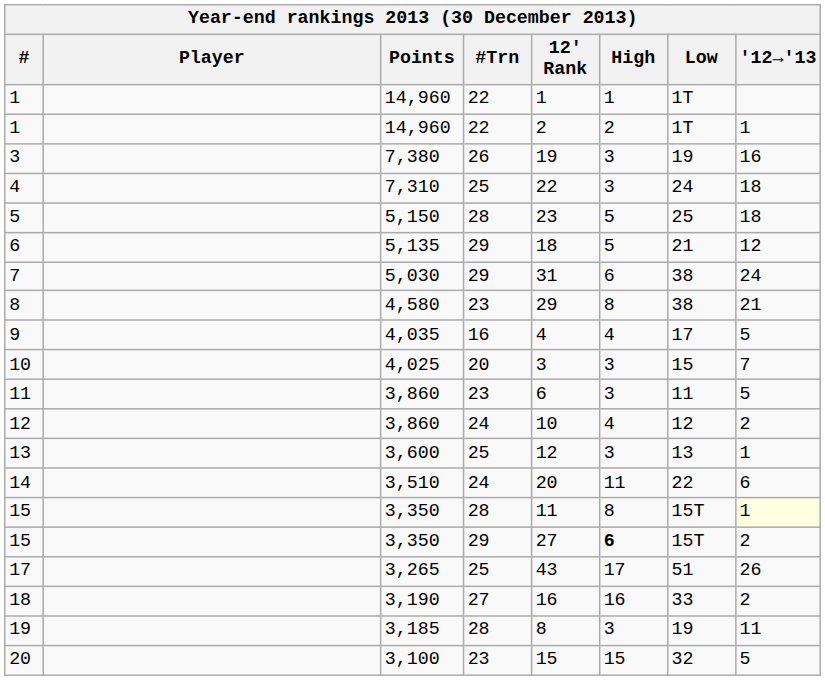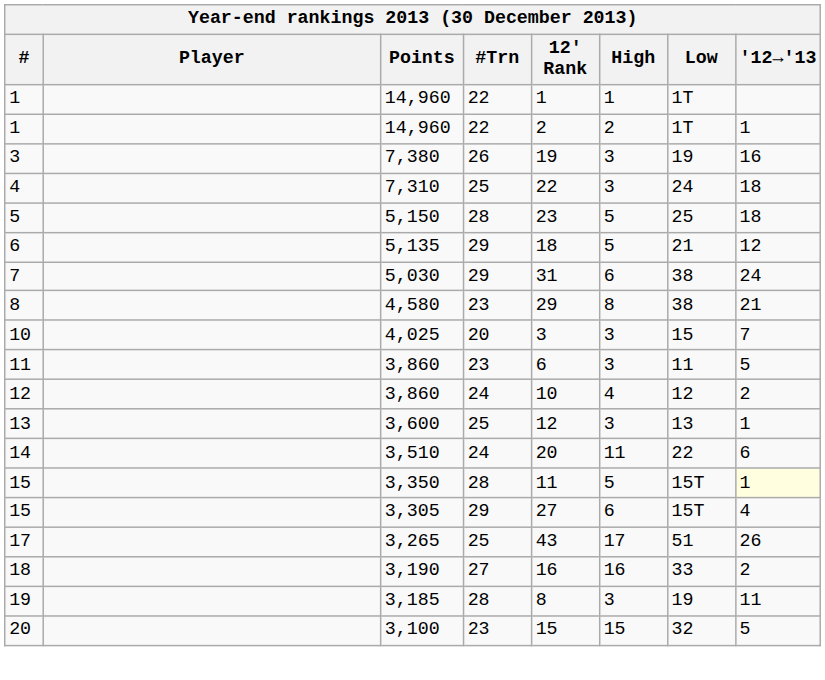- row: 9 | 4,035 | 16 | 4 | 4 | 17 | 5
15 / 28 | High: 8 -> 5
15 / 29 | Points: 3,350 -> 3,305
15 / 29 | High: bold -> normal
15 / 29 | '12→'13: 2 -> 4
